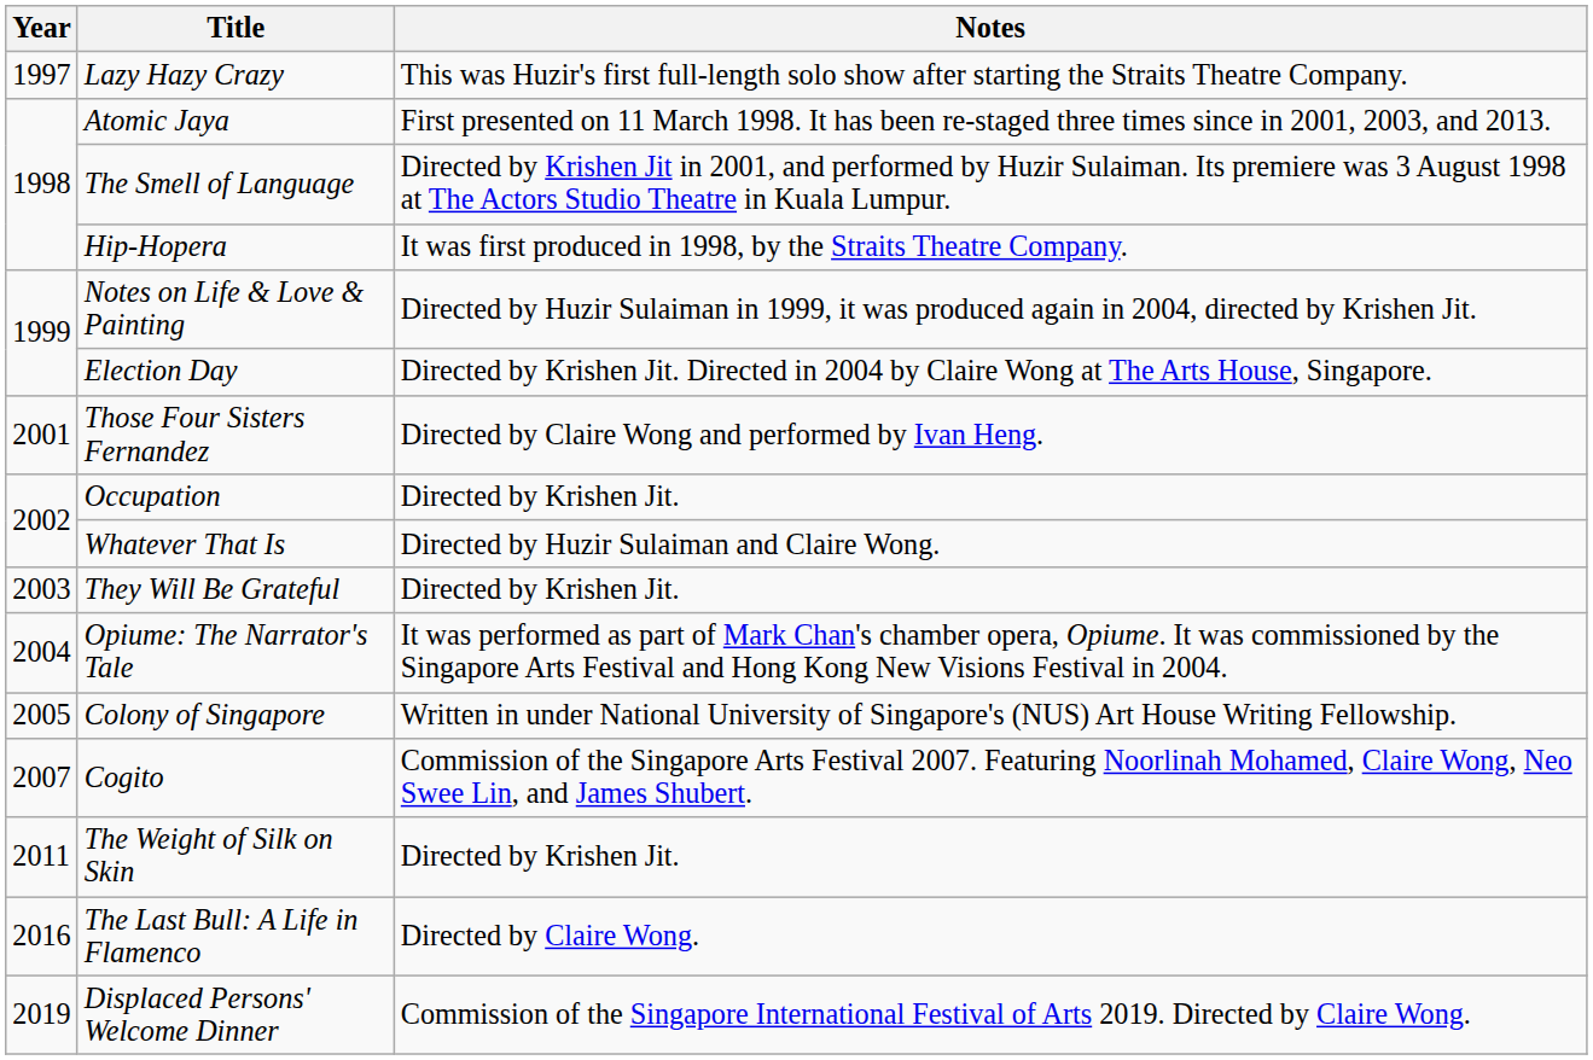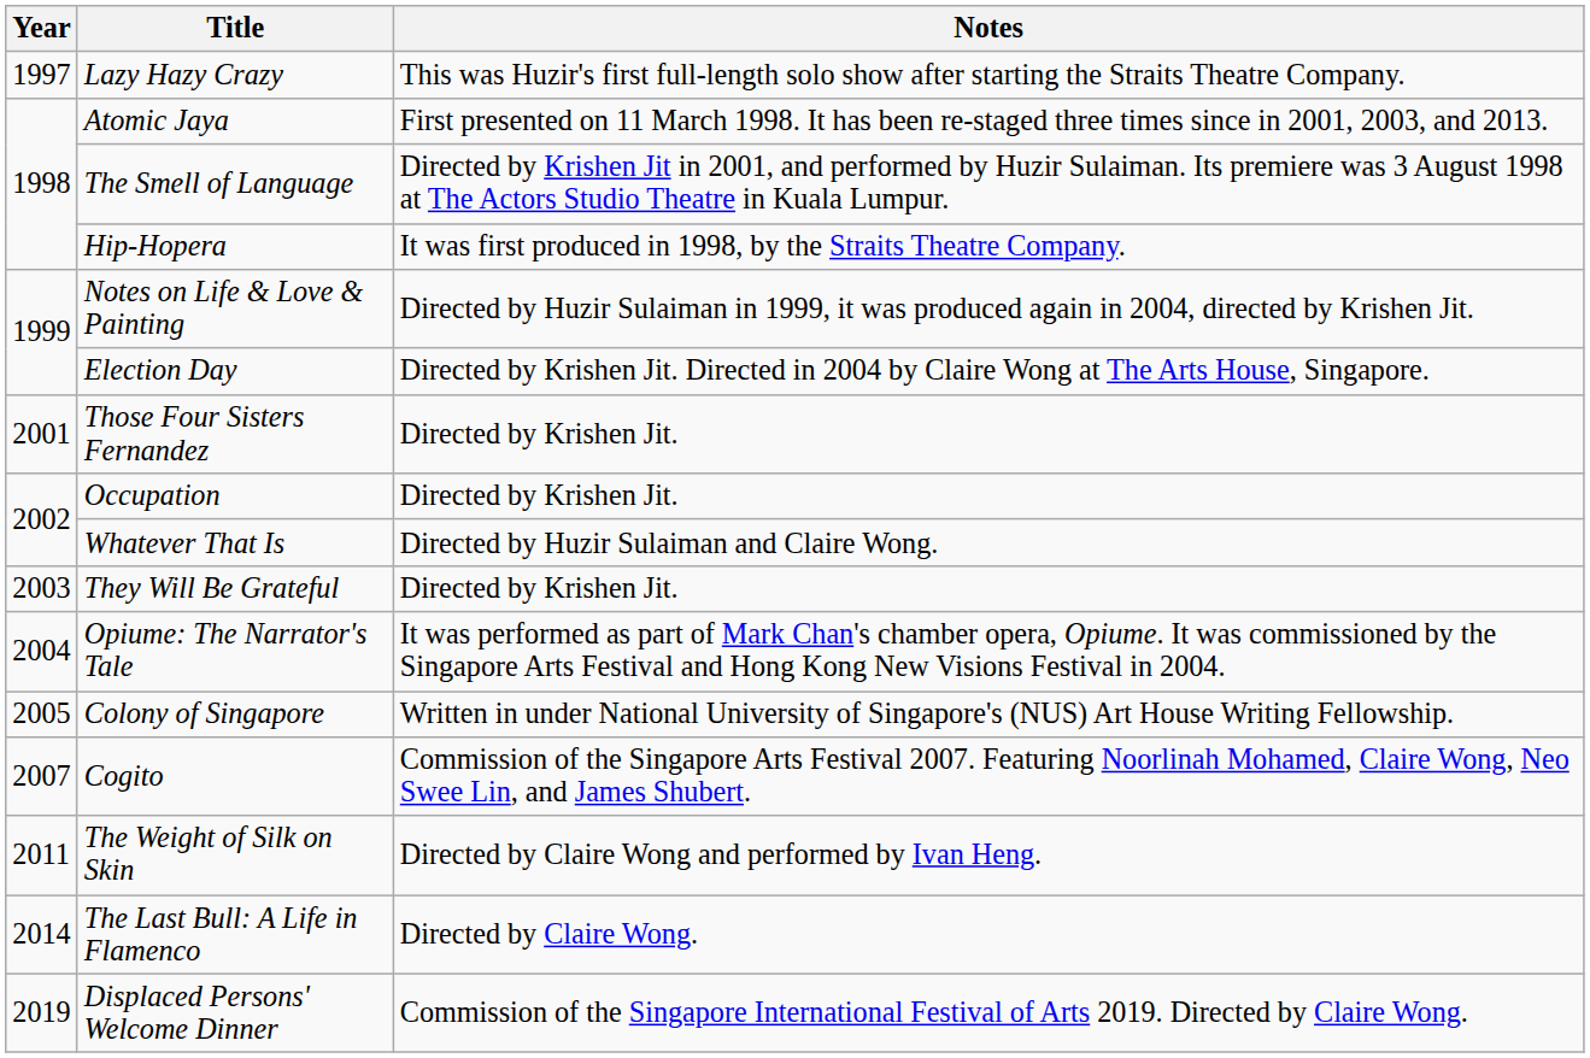Those Four Sisters Fernandez | Notes: Directed by Claire Wong and performed by Ivan Heng. -> Directed by Krishen Jit.
The Weight of Silk on Skin | Notes: Directed by Krishen Jit. -> Directed by Claire Wong and performed by Ivan Heng.
The Last Bull: A Life in Flamenco | Year: 2016 -> 2014
